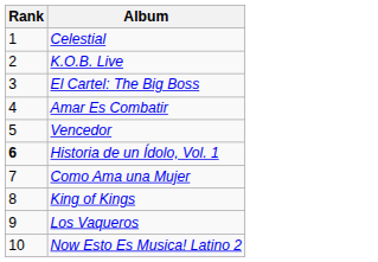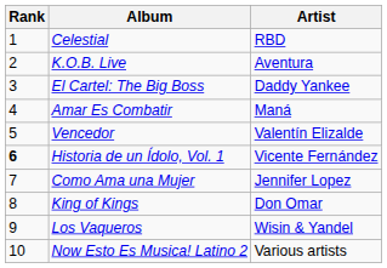+ column: Artist | RBD | Aventura | Daddy Yankee | Maná | Valentín Elizalde | Vicente Fernández | Jennifer Lopez | Don Omar | Wisin & Yandel | Various artists
